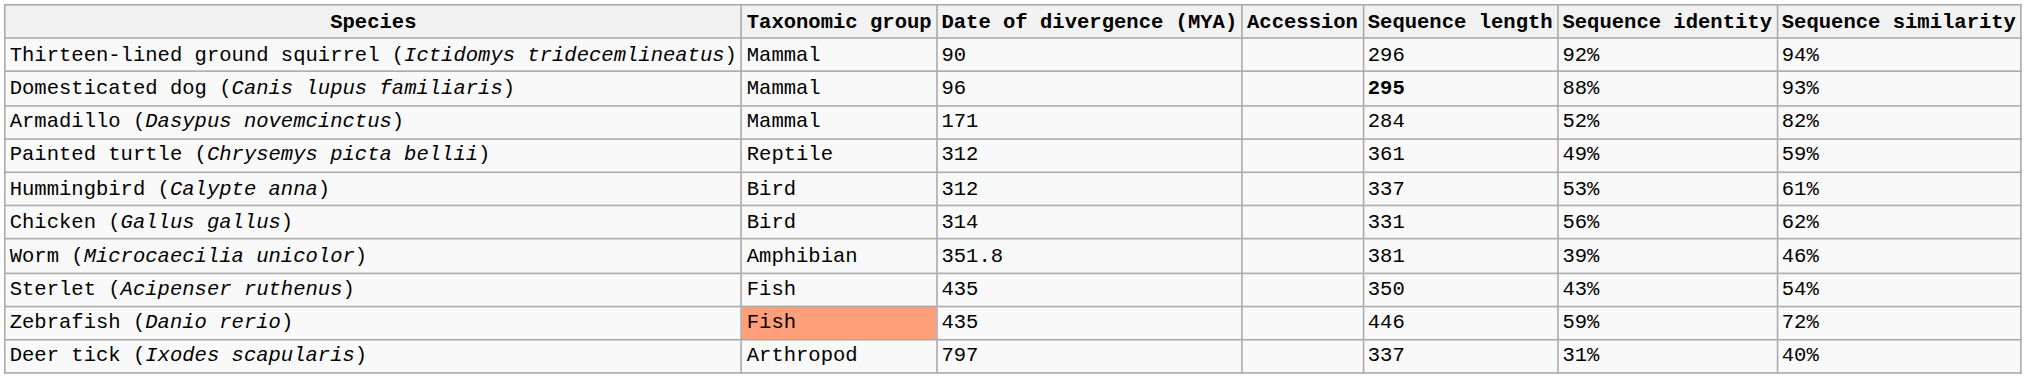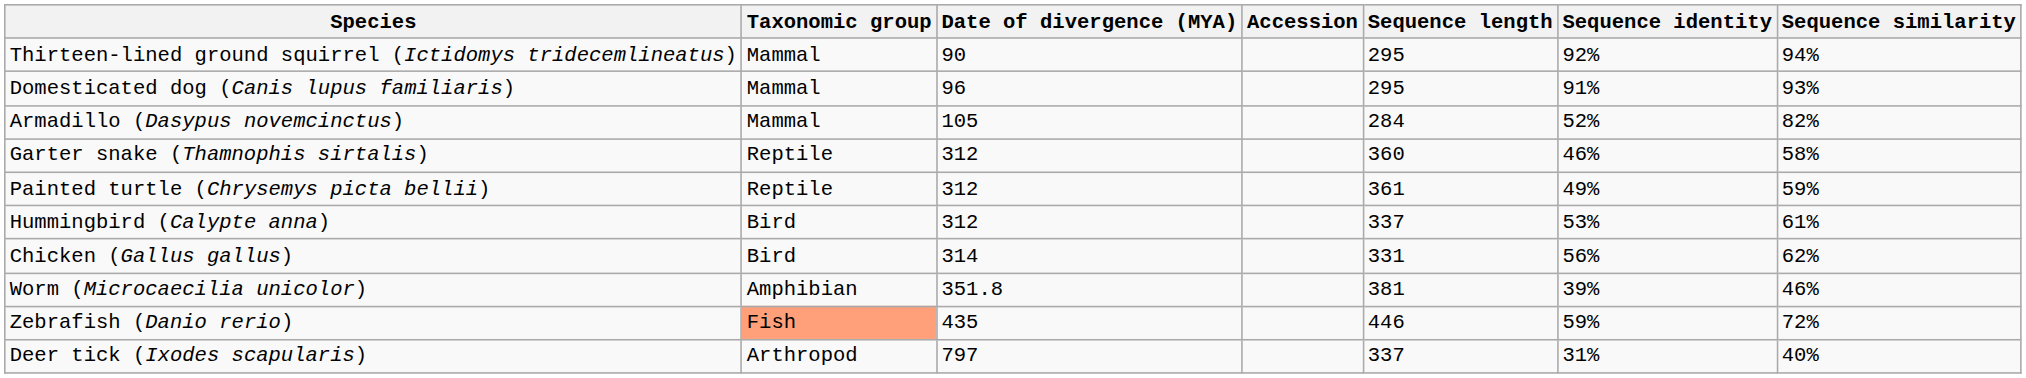Thirteen-lined ground squirrel (Ictidomys tridecemlineatus) | Sequence length: 296 -> 295
Domesticated dog (Canis lupus familiaris) | Sequence length: bold -> normal
Domesticated dog (Canis lupus familiaris) | Sequence identity: 88% -> 91%
Armadillo (Dasypus novemcinctus) | Date of divergence (MYA): 171 -> 105
+ row: Garter snake (Thamnophis sirtalis) | Reptile | 312 | 360 | 46% | 58%
- row: Sterlet (Acipenser ruthenus) | Fish | 435 | 350 | 43% | 54%
